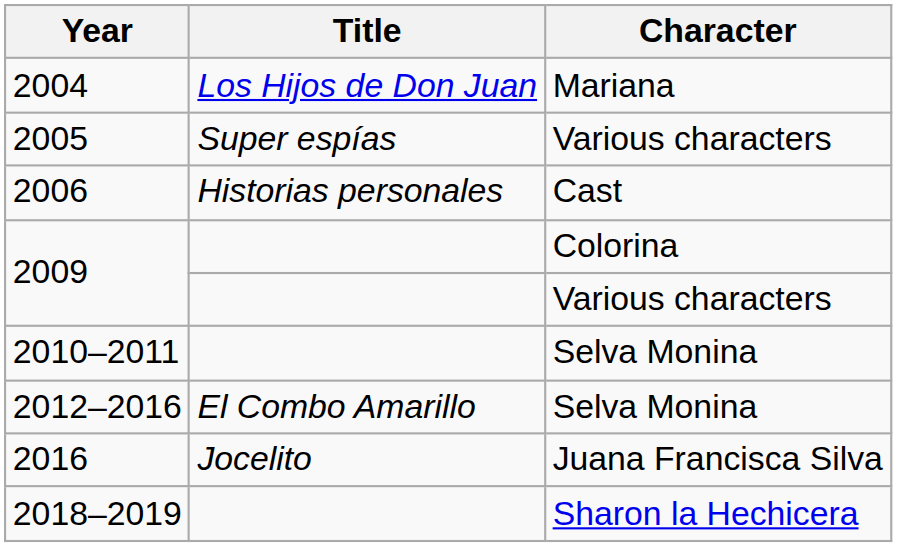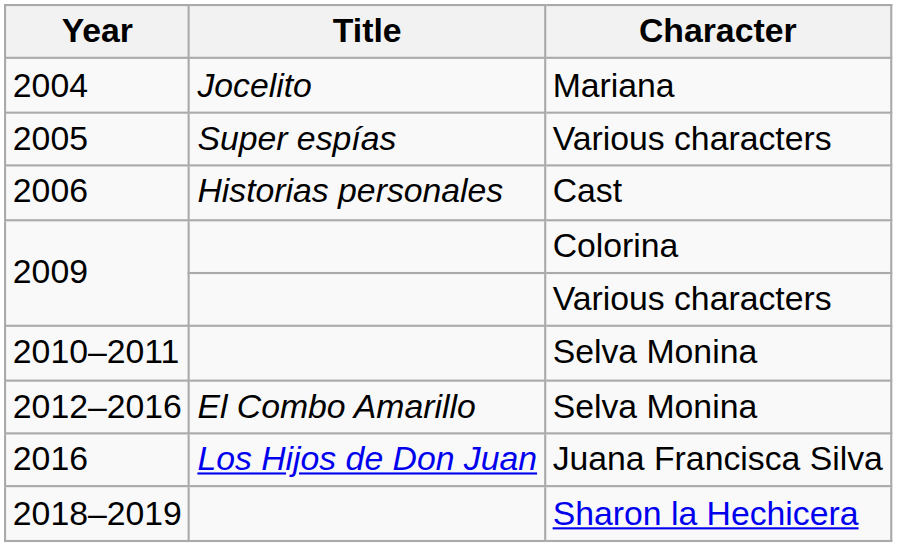2004 | Title: Los Hijos de Don Juan -> Jocelito
2016 | Title: Jocelito -> Los Hijos de Don Juan
